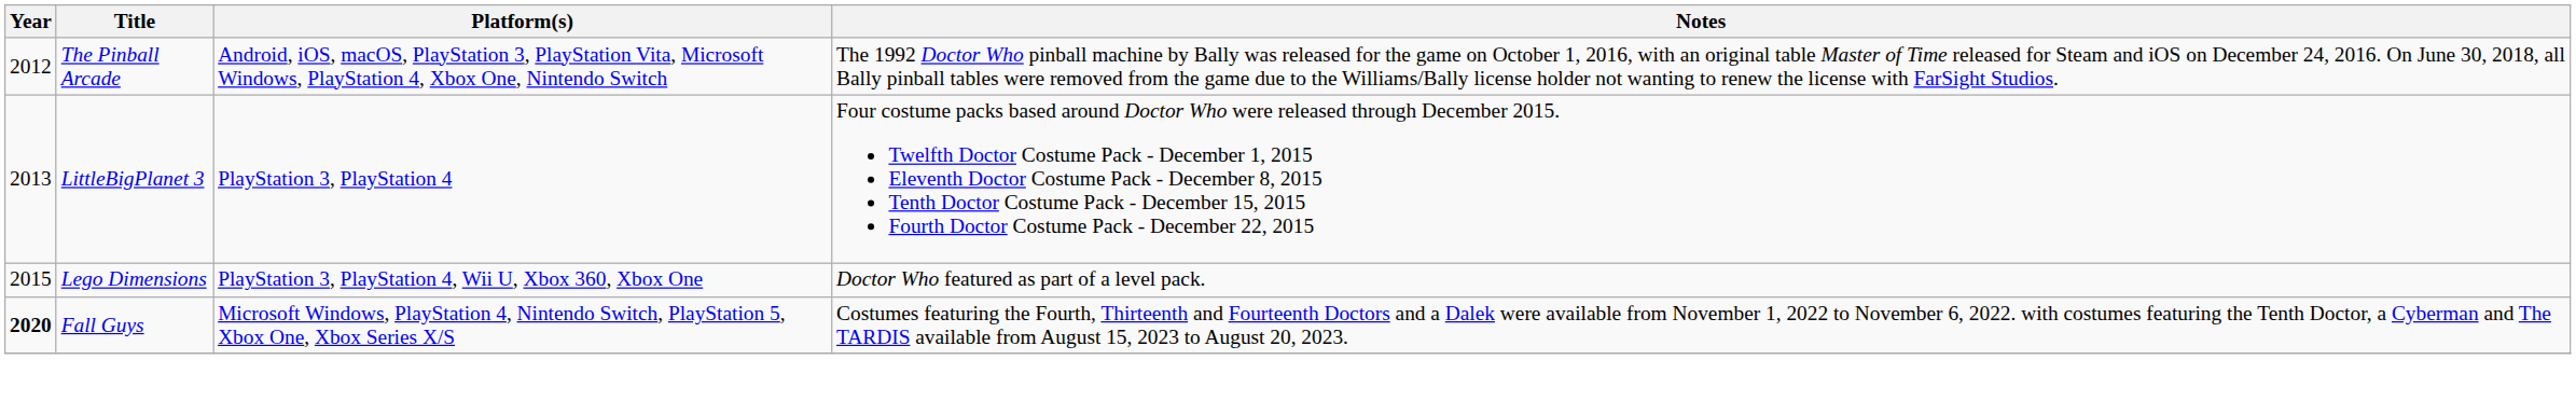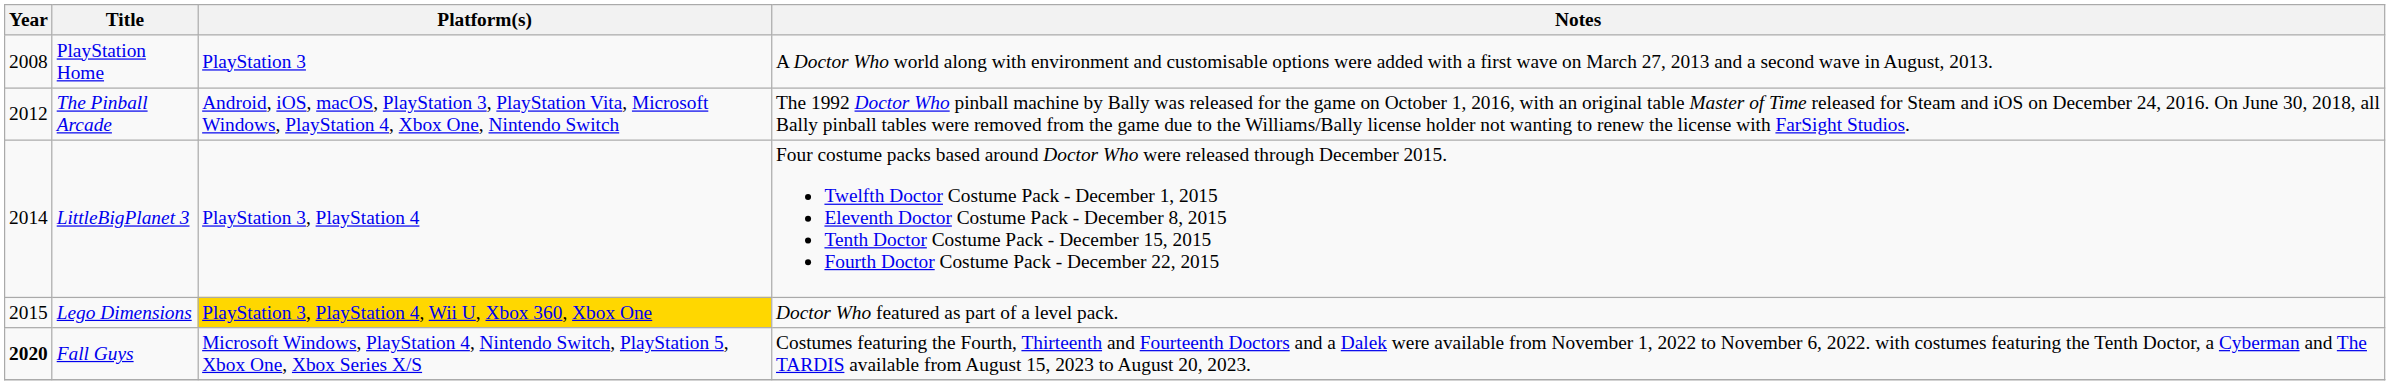+ row: 2008 | PlayStation Home | PlayStation 3 | A Doctor Who world along with environment and customisable options were added with a first wave on March 27, 2013 and a second wave in August, 2013.
LittleBigPlanet 3 | Year: 2013 -> 2014
Lego Dimensions | Platform(s): no background -> gold background
